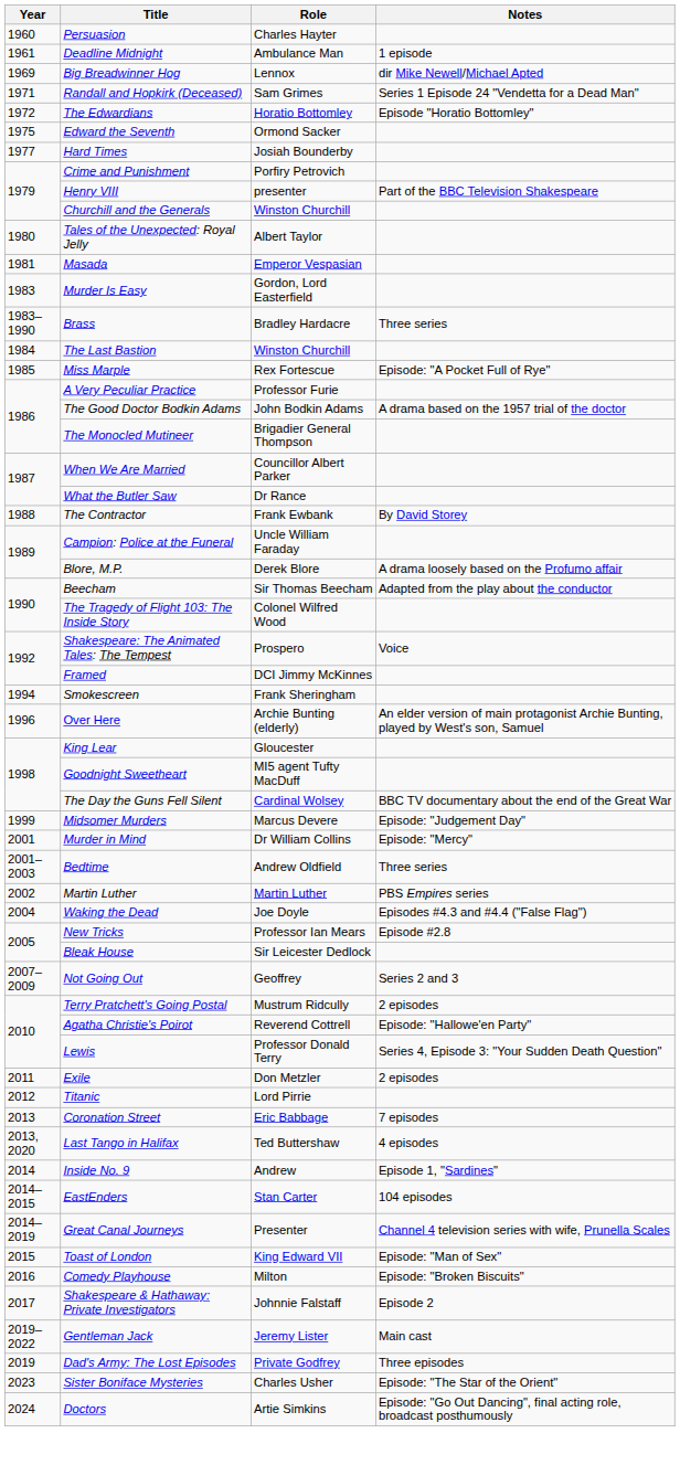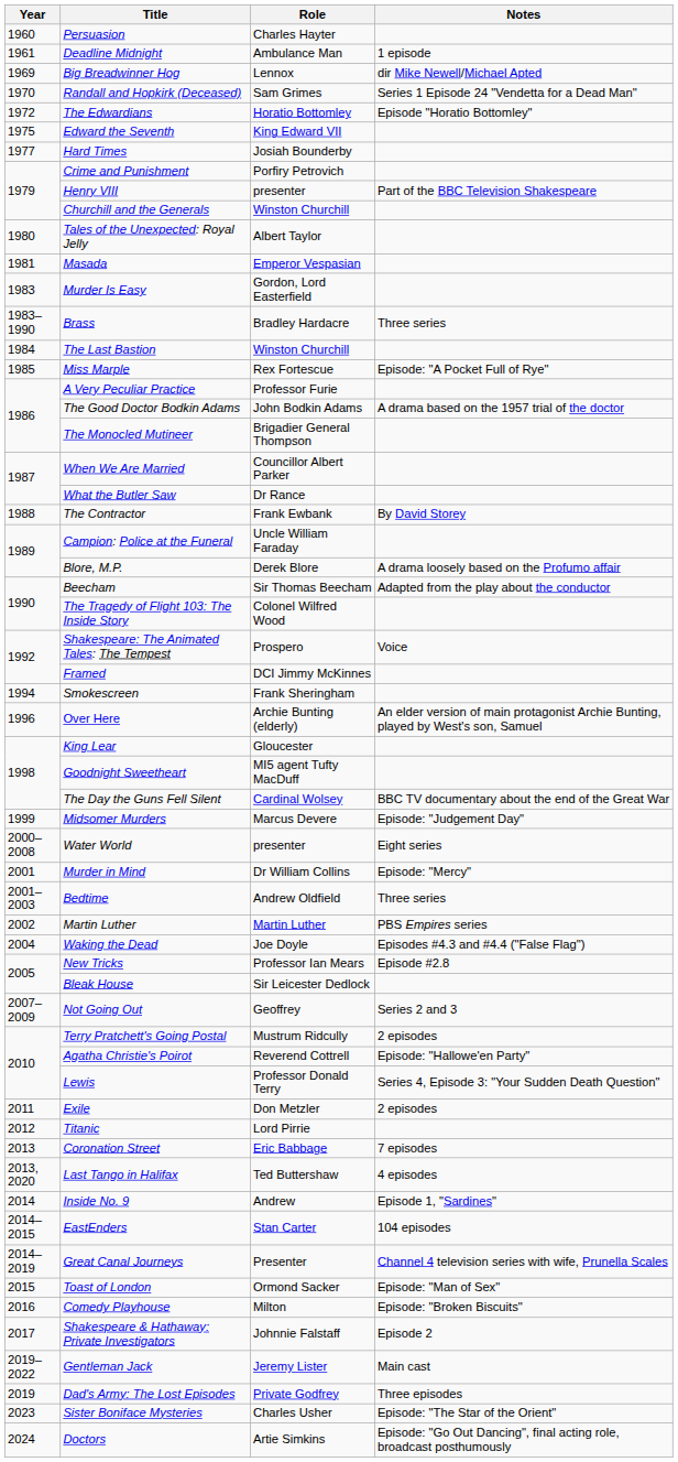Randall and Hopkirk (Deceased) | Year: 1971 -> 1970
Edward the Seventh | Role: Ormond Sacker -> King Edward VII
+ row: 2000–2008 | Water World | presenter | Eight series
Toast of London | Role: King Edward VII -> Ormond Sacker
